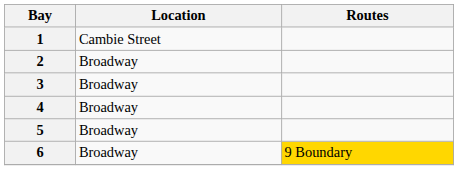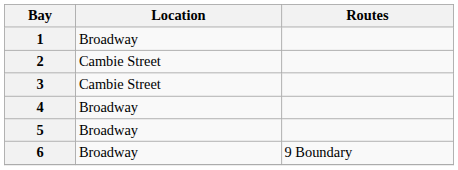1 | Location: Cambie Street -> Broadway
2 | Location: Broadway -> Cambie Street
3 | Location: Broadway -> Cambie Street
6 | Routes: gold background -> no background
